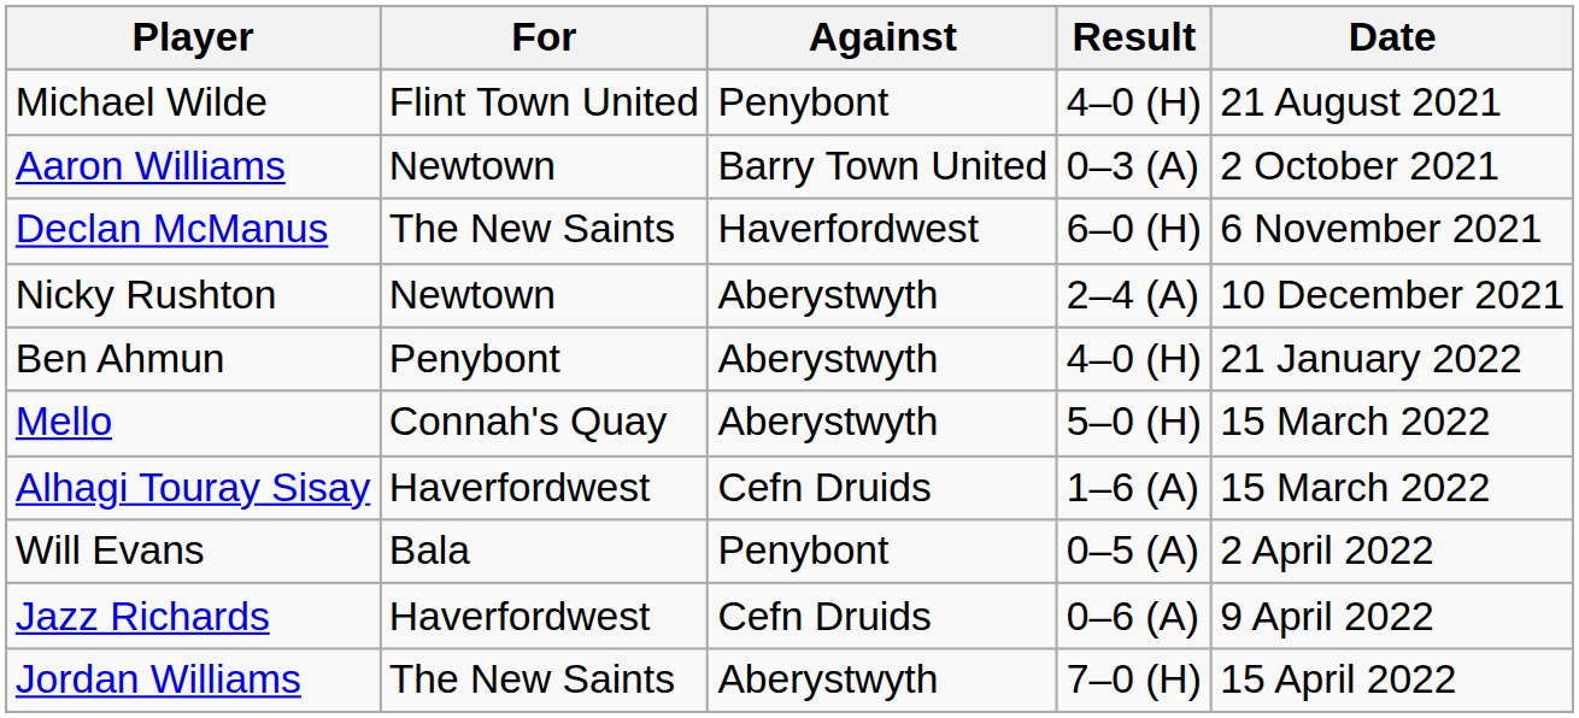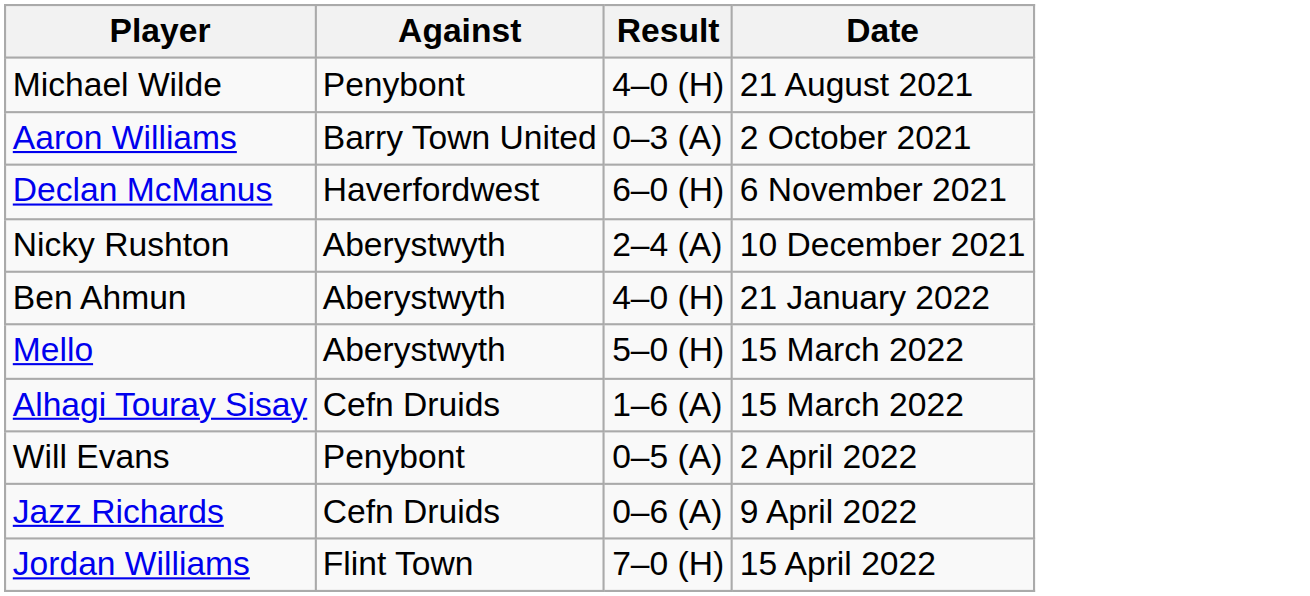- column: For | Flint Town United | Newtown | The New Saints | Newtown | Penybont | Connah's Quay | Haverfordwest | Bala | Haverfordwest | The New Saints
Jordan Williams | Against: Aberystwyth -> Flint Town
